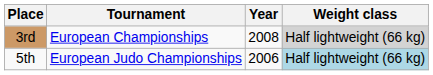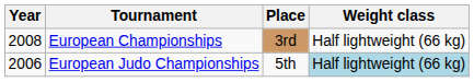columns swapped: Year <-> Place
European Championships | Weight class: lightgrey background -> no background
